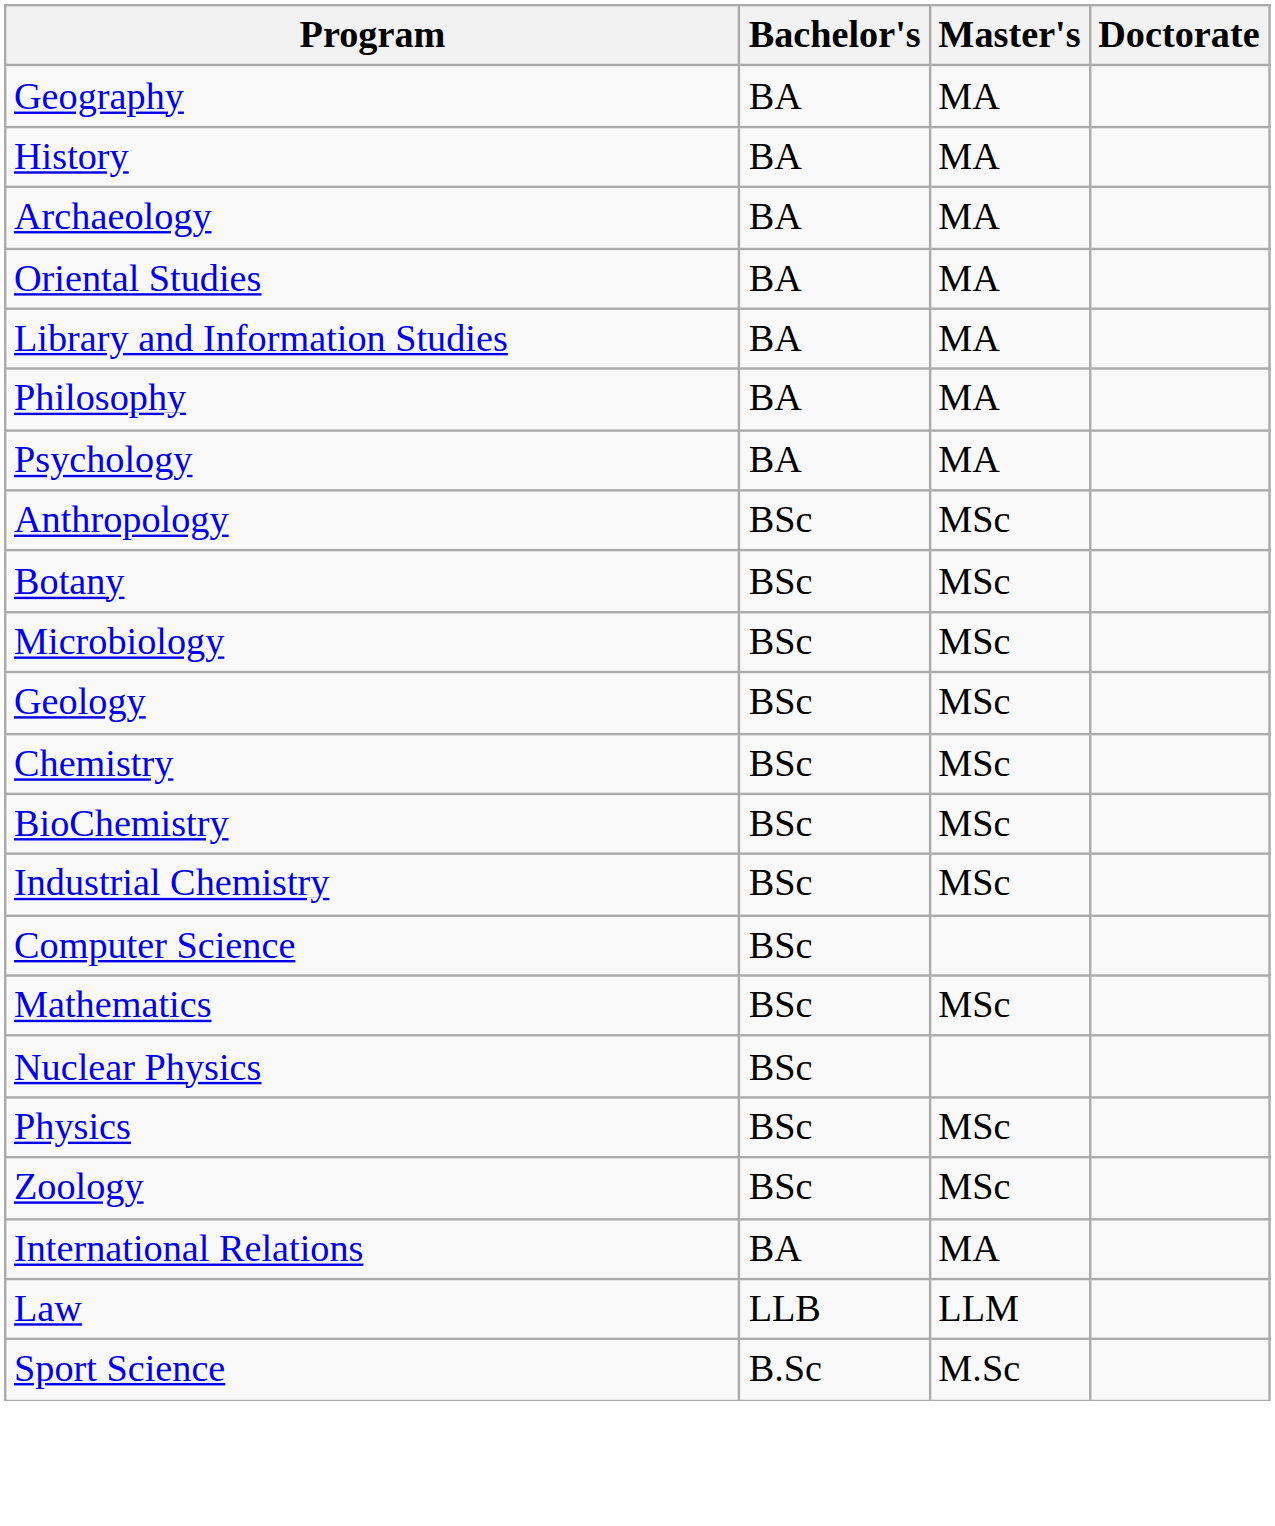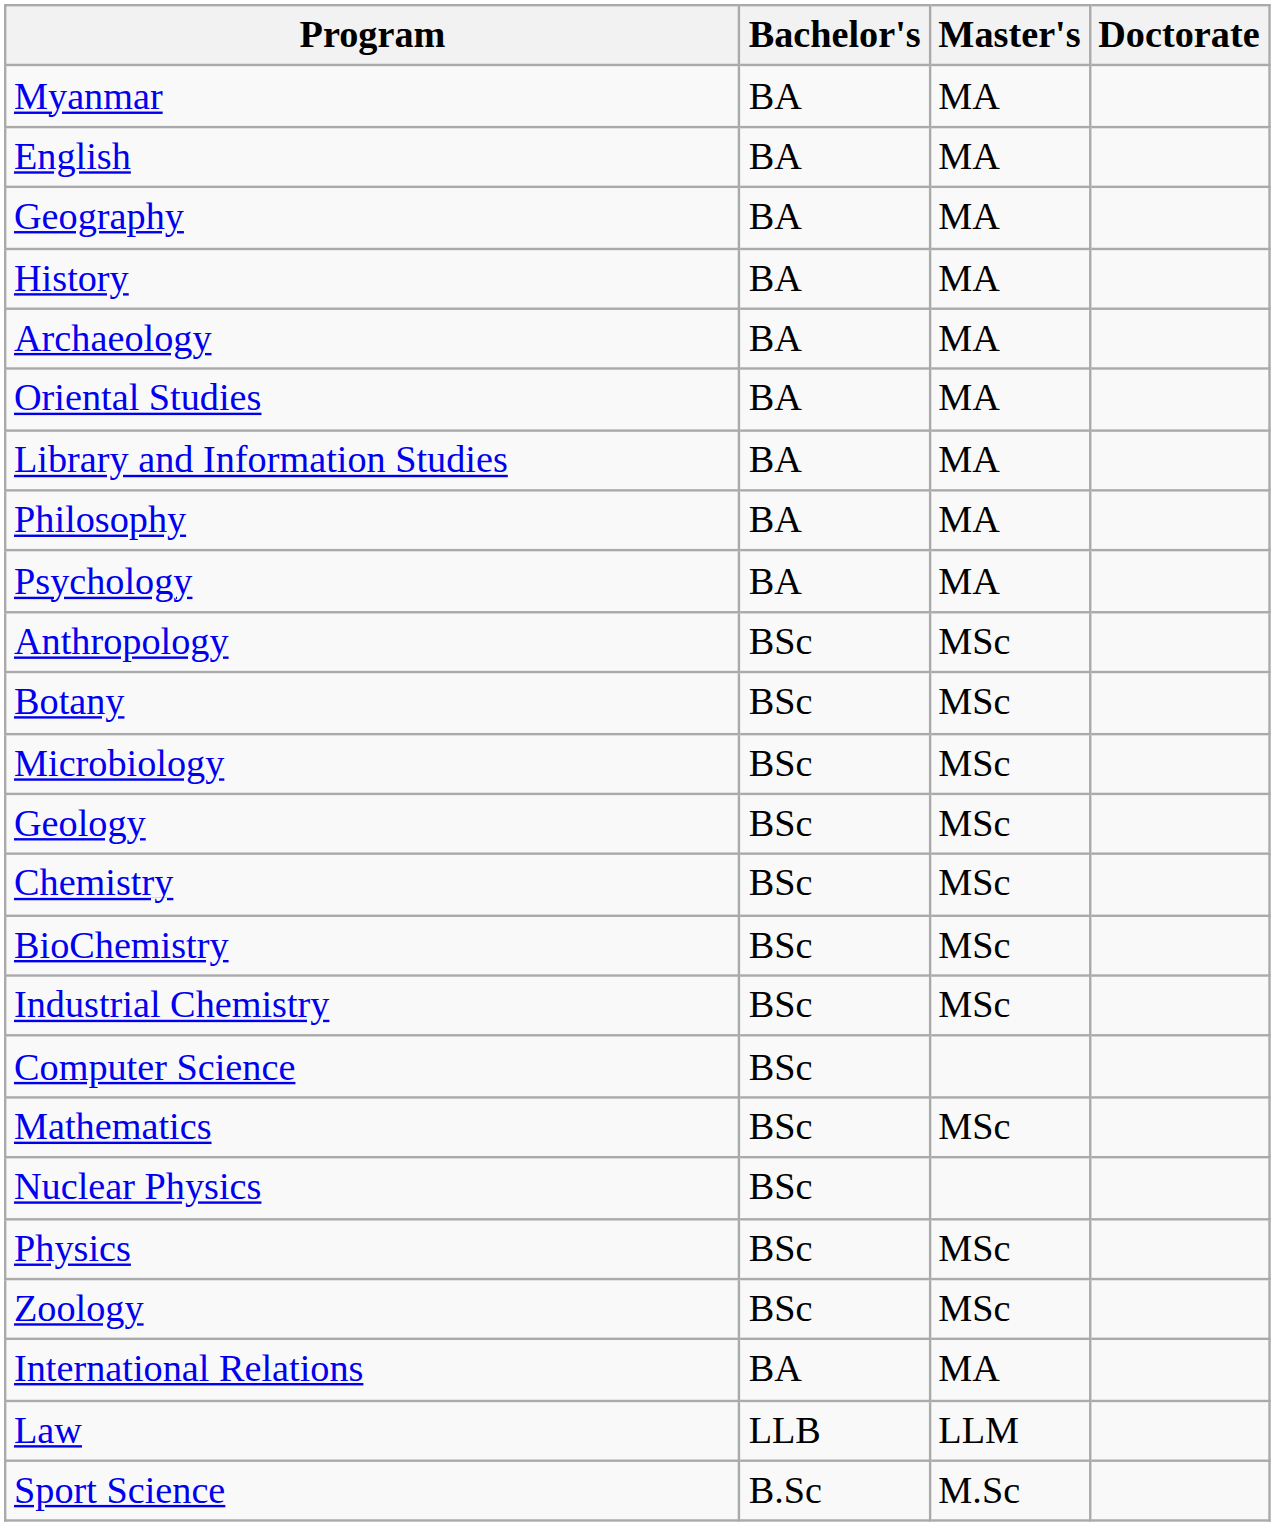+ row: Myanmar | BA | MA
+ row: English | BA | MA
